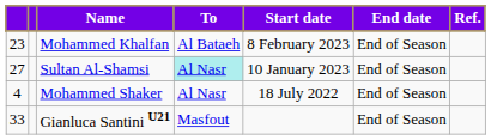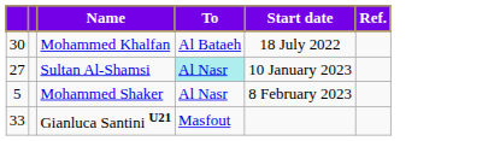- column: End date | End of Season | End of Season | End of Season | End of Season
Mohammed Khalfan | column 1: 23 -> 30
Mohammed Khalfan | Start date: 8 February 2023 -> 18 July 2022
Mohammed Shaker | column 1: 4 -> 5
Mohammed Shaker | Start date: 18 July 2022 -> 8 February 2023
